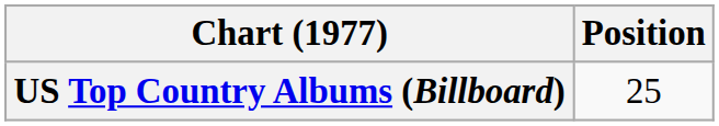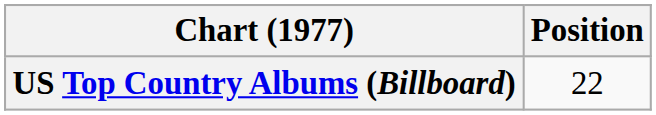US Top Country Albums (Billboard) | Position: 25 -> 22
